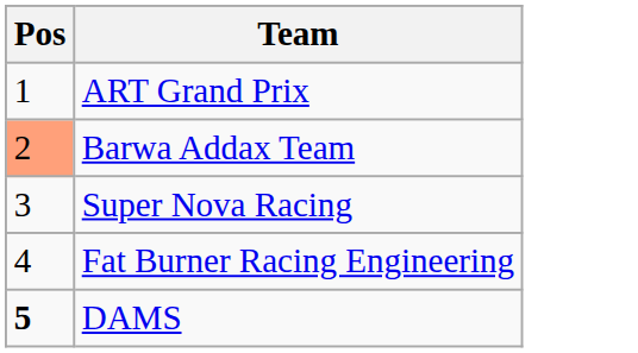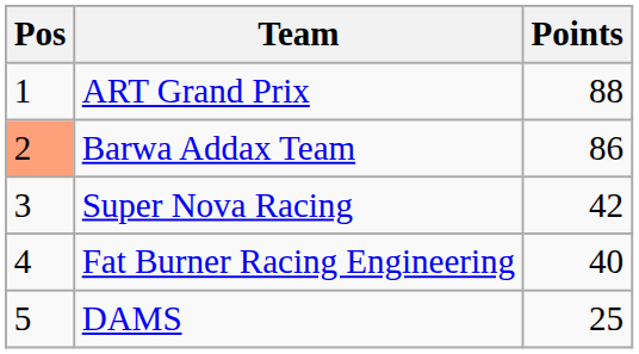+ column: Points | 88 | 86 | 42 | 40 | 25
DAMS | Pos: bold -> normal
